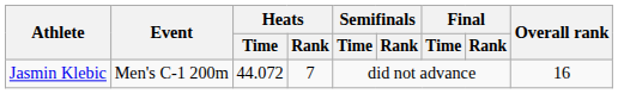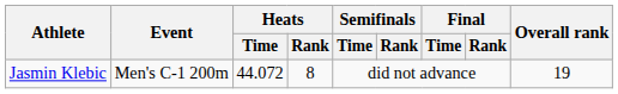Jasmin Klebic | Heats / Rank: 7 -> 8
Jasmin Klebic | Overall rank: 16 -> 19
